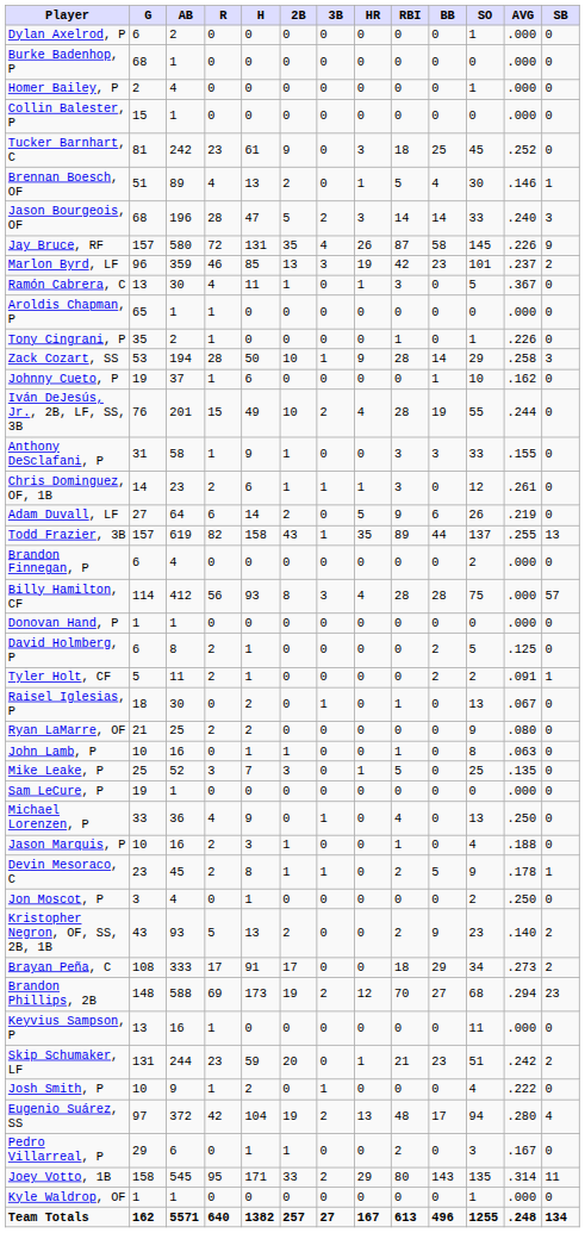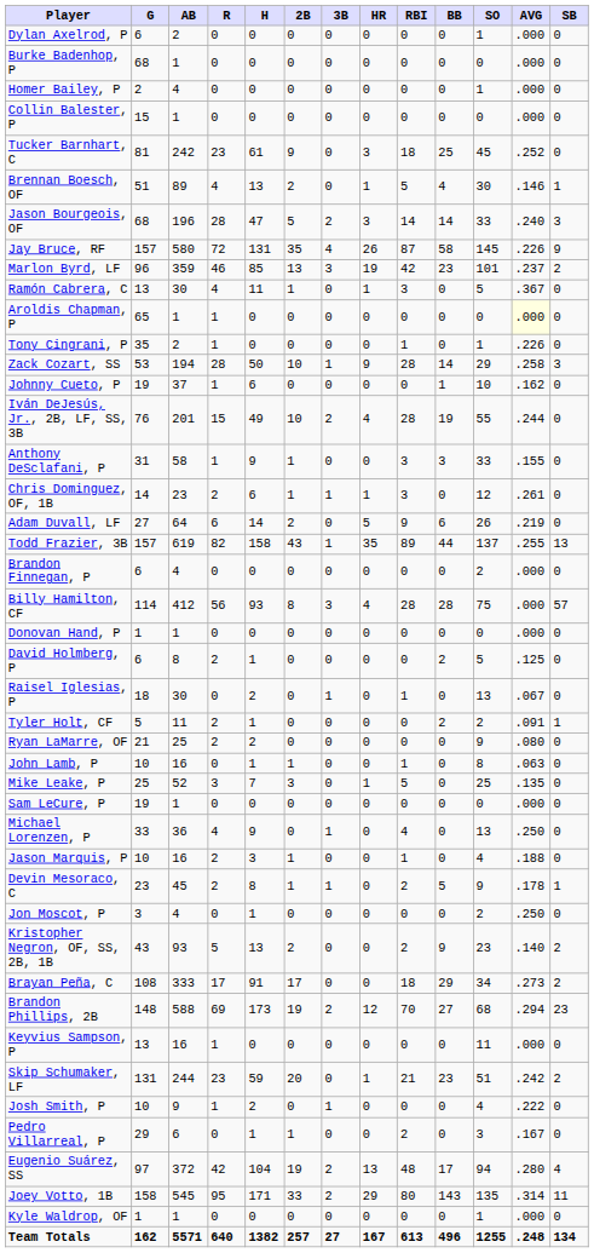Aroldis Chapman, P | AVG: no background -> lightyellow background
rows swapped: Tyler Holt, CF <-> Raisel Iglesias, P
rows swapped: Eugenio Suárez, SS <-> Pedro Villarreal, P
